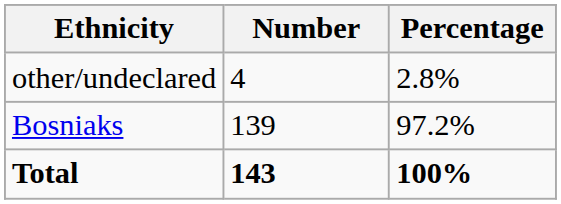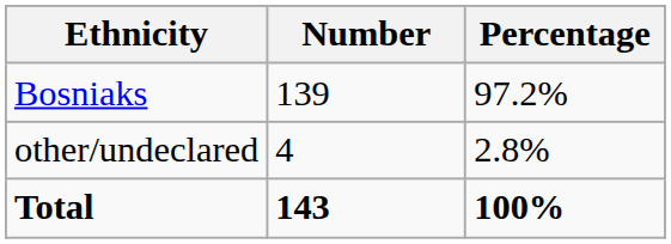rows swapped: Bosniaks <-> other/undeclared
